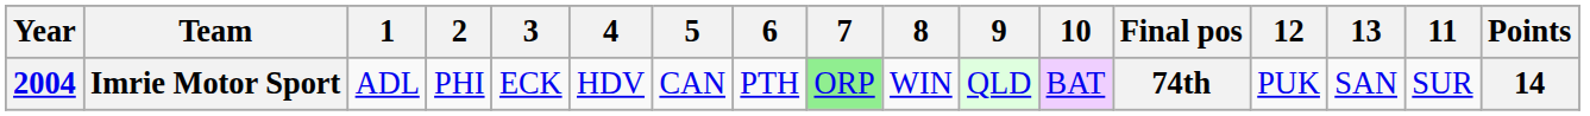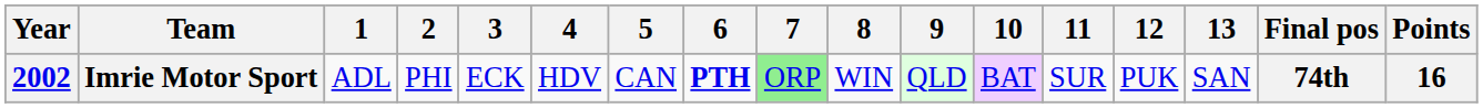columns swapped: 11 <-> Final pos
Imrie Motor Sport | Year: 2004 -> 2002
Imrie Motor Sport | 6: normal -> bold
Imrie Motor Sport | Points: 14 -> 16
